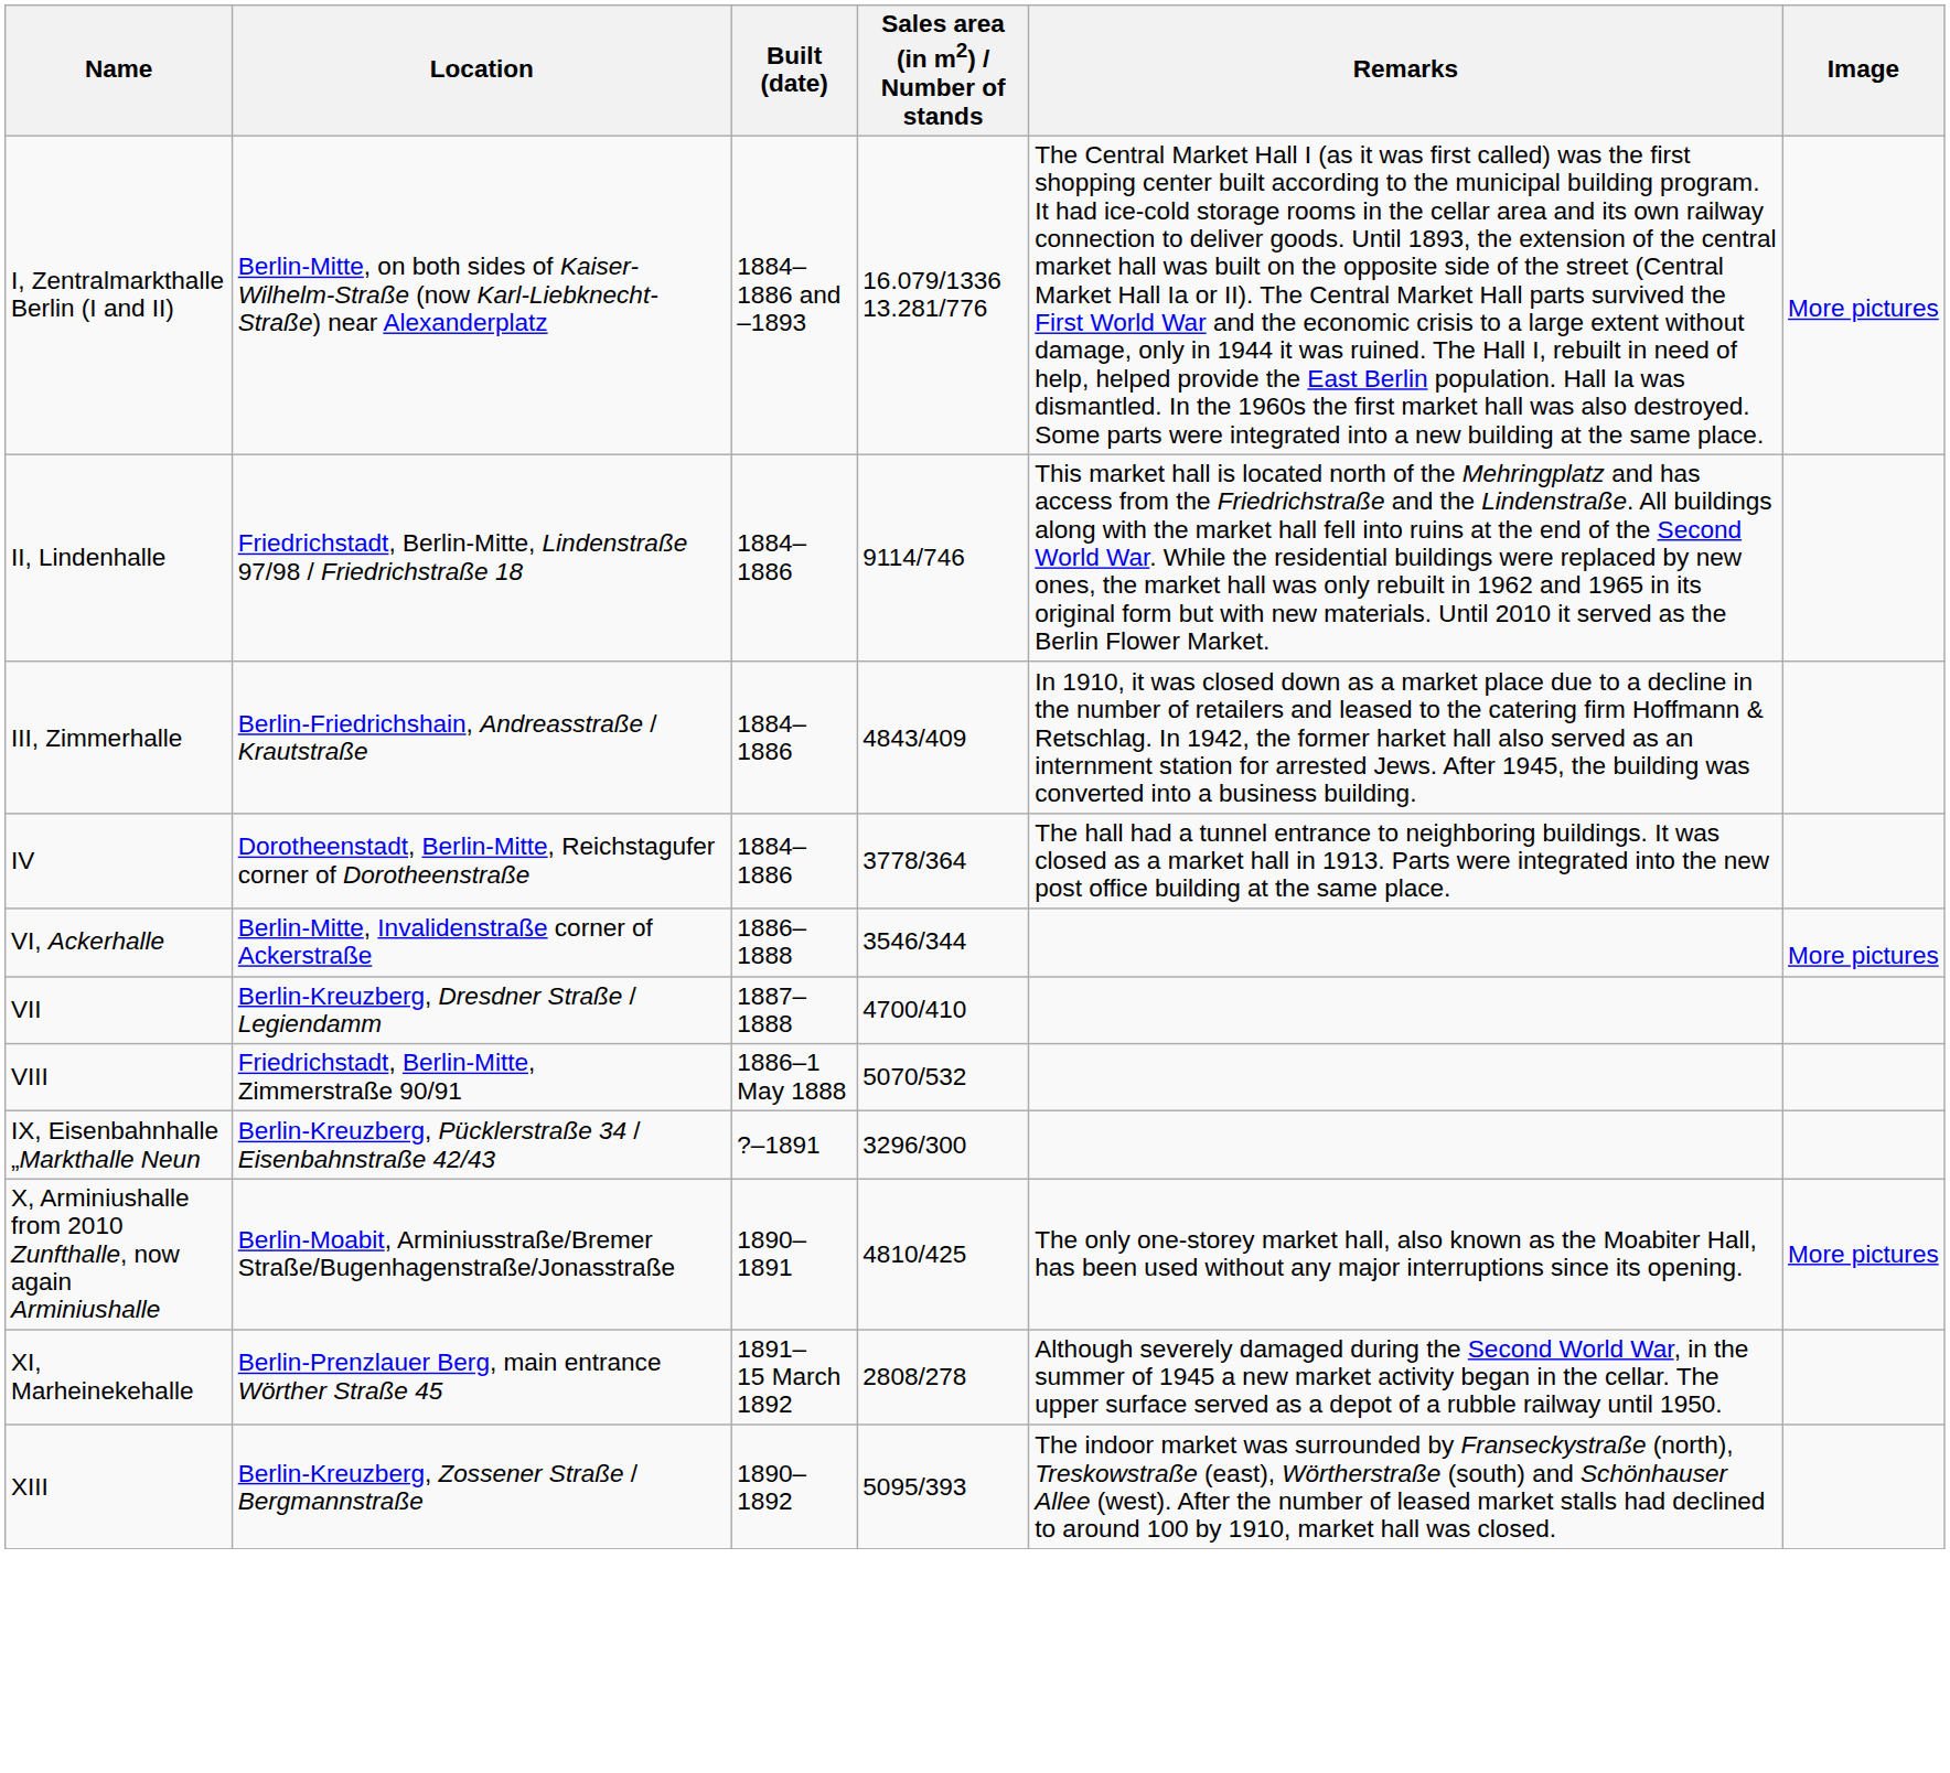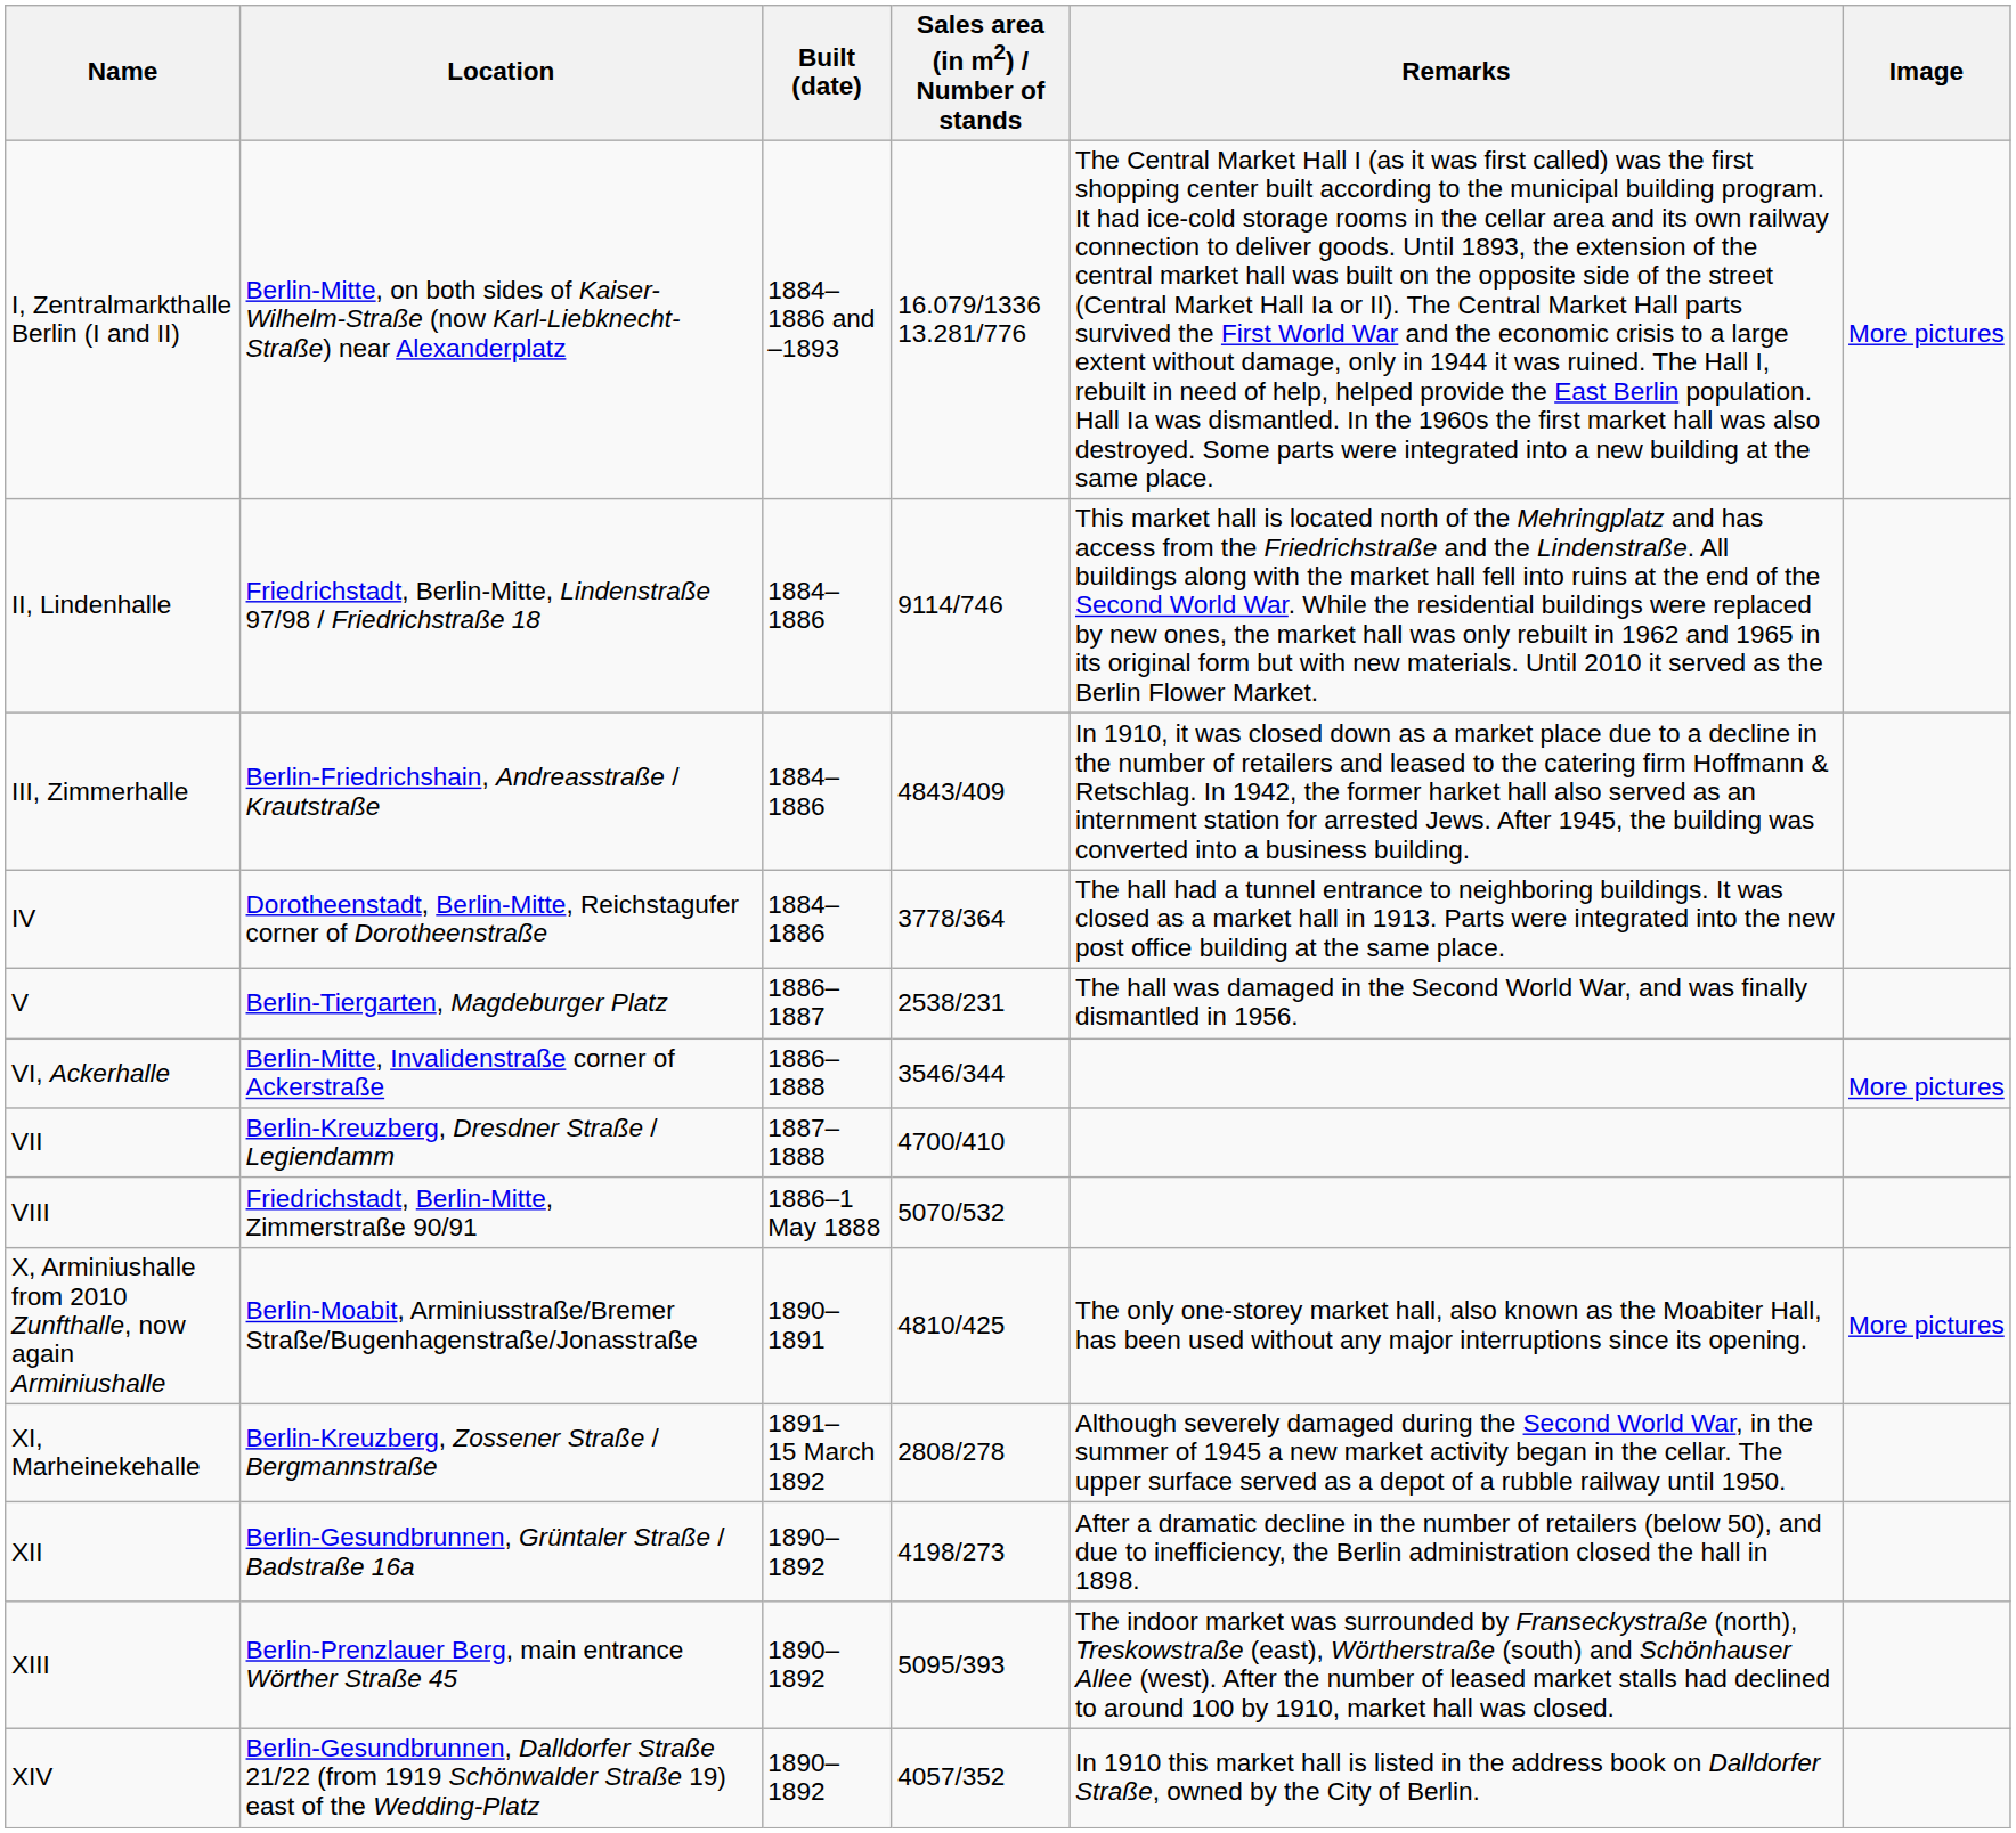+ row: V | Berlin-Tiergarten, Magdeburger Platz | 1886–1887 | 2538/231 | The hall was damaged in the Second World War, and was finally dismantled in 1956.
- row: IX, Eisenbahnhalle „Markthalle Neun | Berlin-Kreuzberg, Pücklerstraße 34 / Eisenbahnstraße 42/43 | ?–1891 | 3296/300
XI, Marheinekehalle | Location: Berlin-Prenzlauer Berg, main entrance Wörther Straße 45 -> Berlin-Kreuzberg, Zossener Straße / Bergmannstraße
+ row: XII | Berlin-Gesundbrunnen, Grüntaler Straße / Badstraße 16a | 1890–1892 | 4198/273 | After a dramatic decline in the number of retailers (below 50), and due to inefficiency, the Berlin administration closed the hall in 1898.
XIII | Location: Berlin-Kreuzberg, Zossener Straße / Bergmannstraße -> Berlin-Prenzlauer Berg, main entrance Wörther Straße 45
+ row: XIV | Berlin-Gesundbrunnen, Dalldorfer Straße 21/22 (from 1919 Schönwalder Straße 19) east of the Wedding-Platz | 1890–1892 | 4057/352 | In 1910 this market hall is listed in the address book on Dalldorfer Straße, owned by the City of Berlin.
